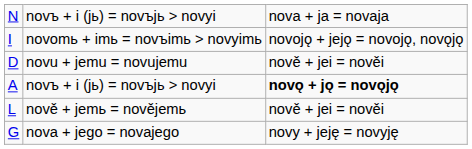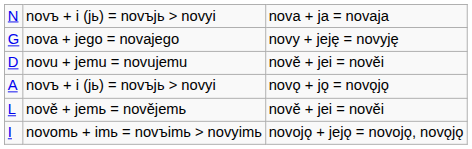rows swapped: nova + jego = novajego <-> novomь + imь = novъimь > novyimь
A / novъ + i (jь) = novъjь > novyi | column 3: bold -> normal
